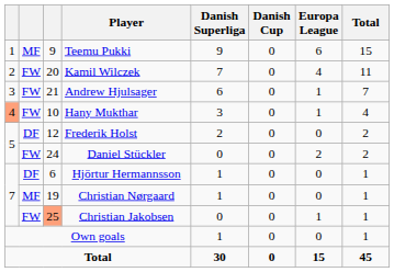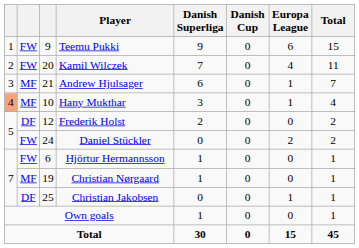Teemu Pukki | column 2: MF -> FW
Andrew Hjulsager | column 2: FW -> MF
Hany Mukthar | column 2: FW -> MF
Hjörtur Hermannsson | column 2: DF -> FW
Christian Jakobsen | column 2: FW -> DF
Christian Jakobsen | column 3: lightsalmon background -> no background
